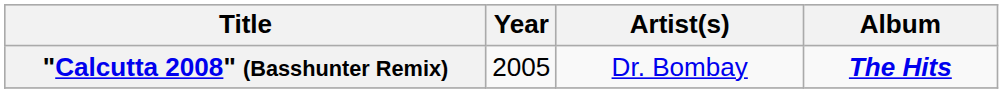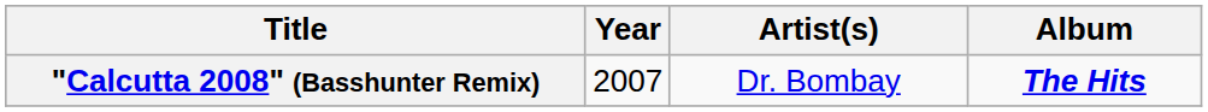"Calcutta 2008" (Basshunter Remix) | Year: 2005 -> 2007
